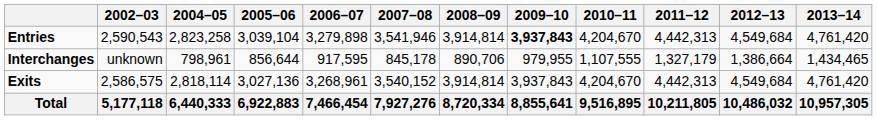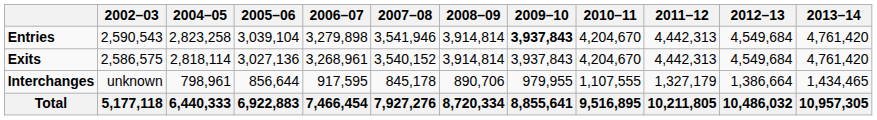rows swapped: Exits <-> Interchanges
